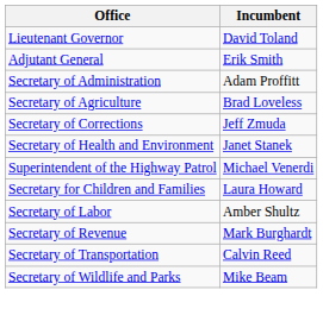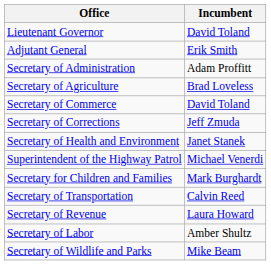+ row: Secretary of Commerce | David Toland
Secretary for Children and Families | Incumbent: Laura Howard -> Mark Burghardt
rows swapped: Secretary of Labor <-> Secretary of Transportation
Secretary of Revenue | Incumbent: Mark Burghardt -> Laura Howard
